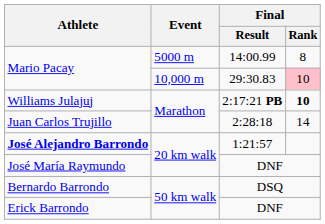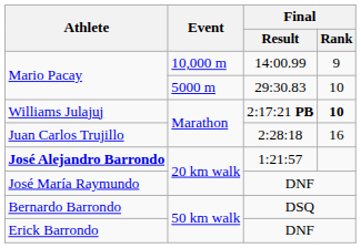Mario Pacay / 14:00.99 | Event: 5000 m -> 10,000 m
Mario Pacay / 14:00.99 | Final / Rank: 8 -> 9
Mario Pacay / 29:30.83 | Event: 10,000 m -> 5000 m
Mario Pacay / 29:30.83 | Final / Rank: pink background -> no background
Juan Carlos Trujillo | Final / Rank: 14 -> 16
